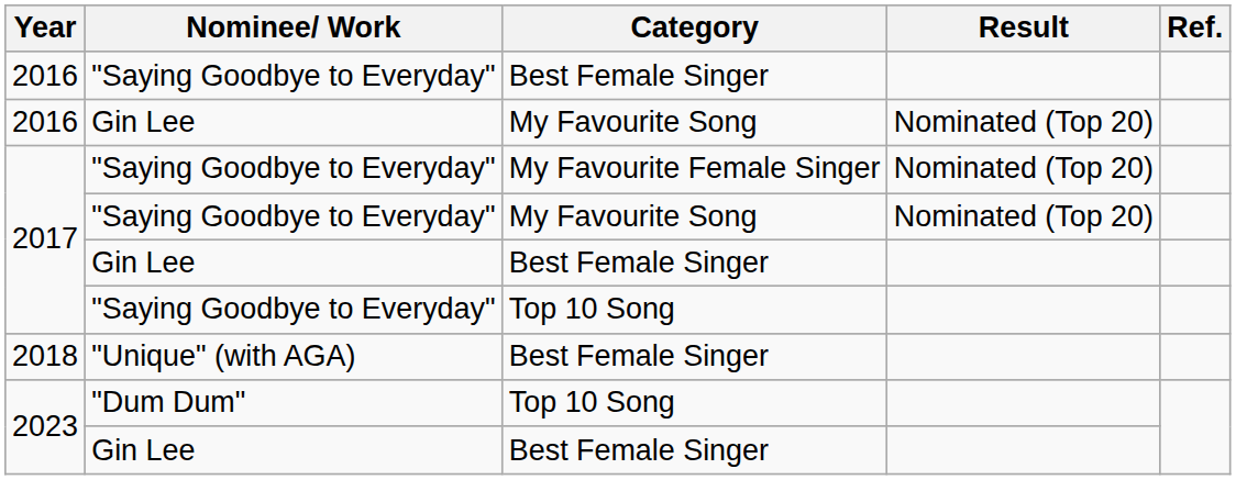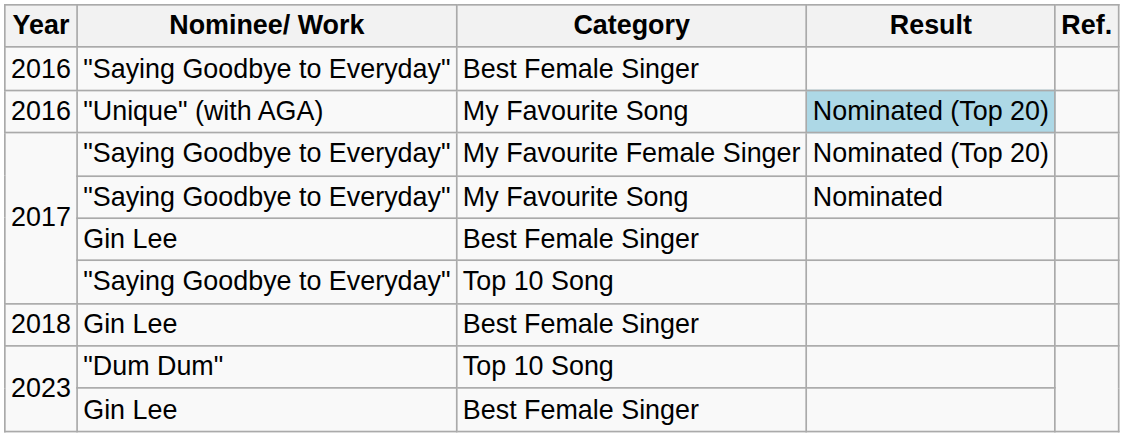2016 / My Favourite Song | Nominee/ Work: Gin Lee -> "Unique" (with AGA)
2016 / My Favourite Song | Result: no background -> lightblue background
2017 / My Favourite Song | Result: Nominated (Top 20) -> Nominated
2018 | Nominee/ Work: "Unique" (with AGA) -> Gin Lee
